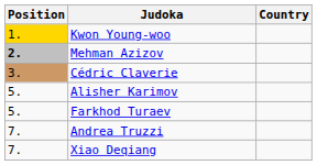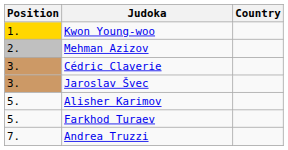Mehman Azizov | Position: bold -> normal
+ row: 3. | Jaroslav Švec
- row: 7. | Xiao Deqiang
